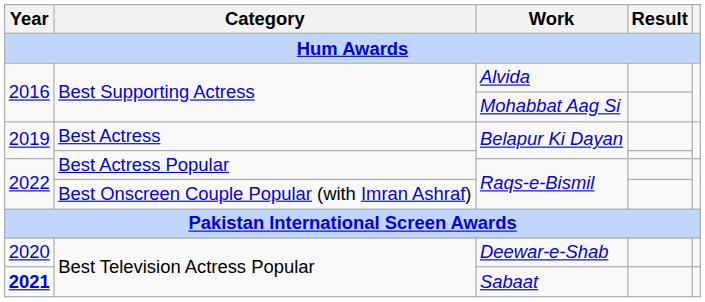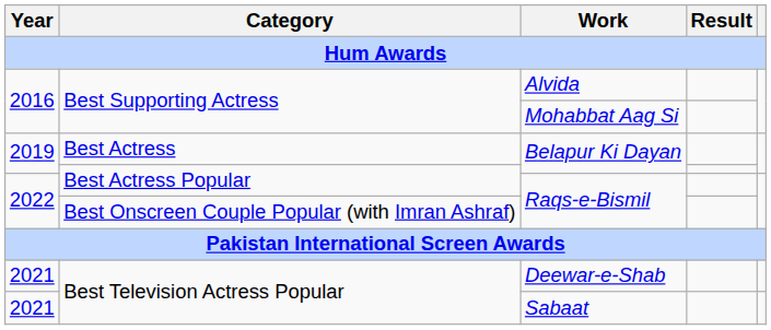Deewar-e-Shab | Year: 2020 -> 2021
Sabaat | Year: bold -> normal
